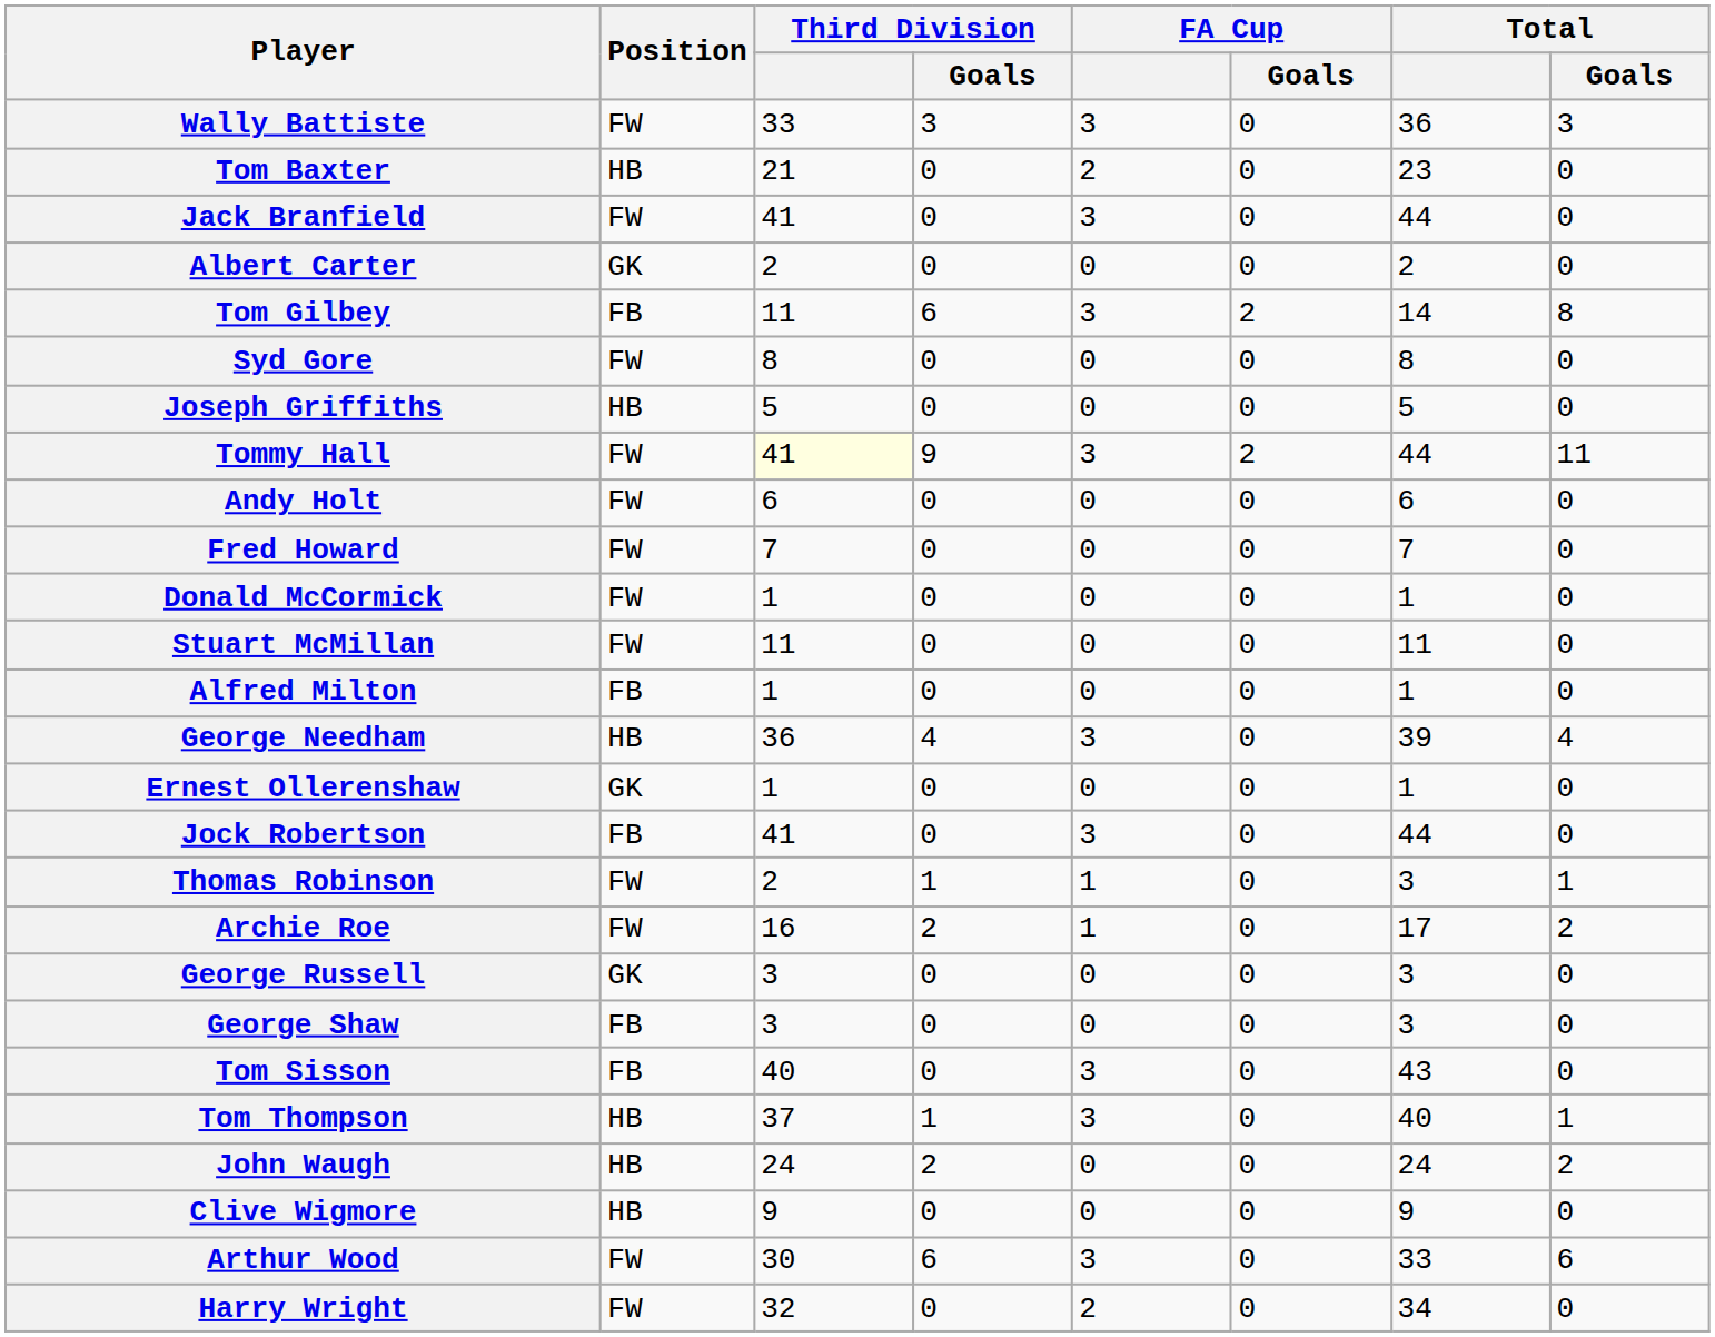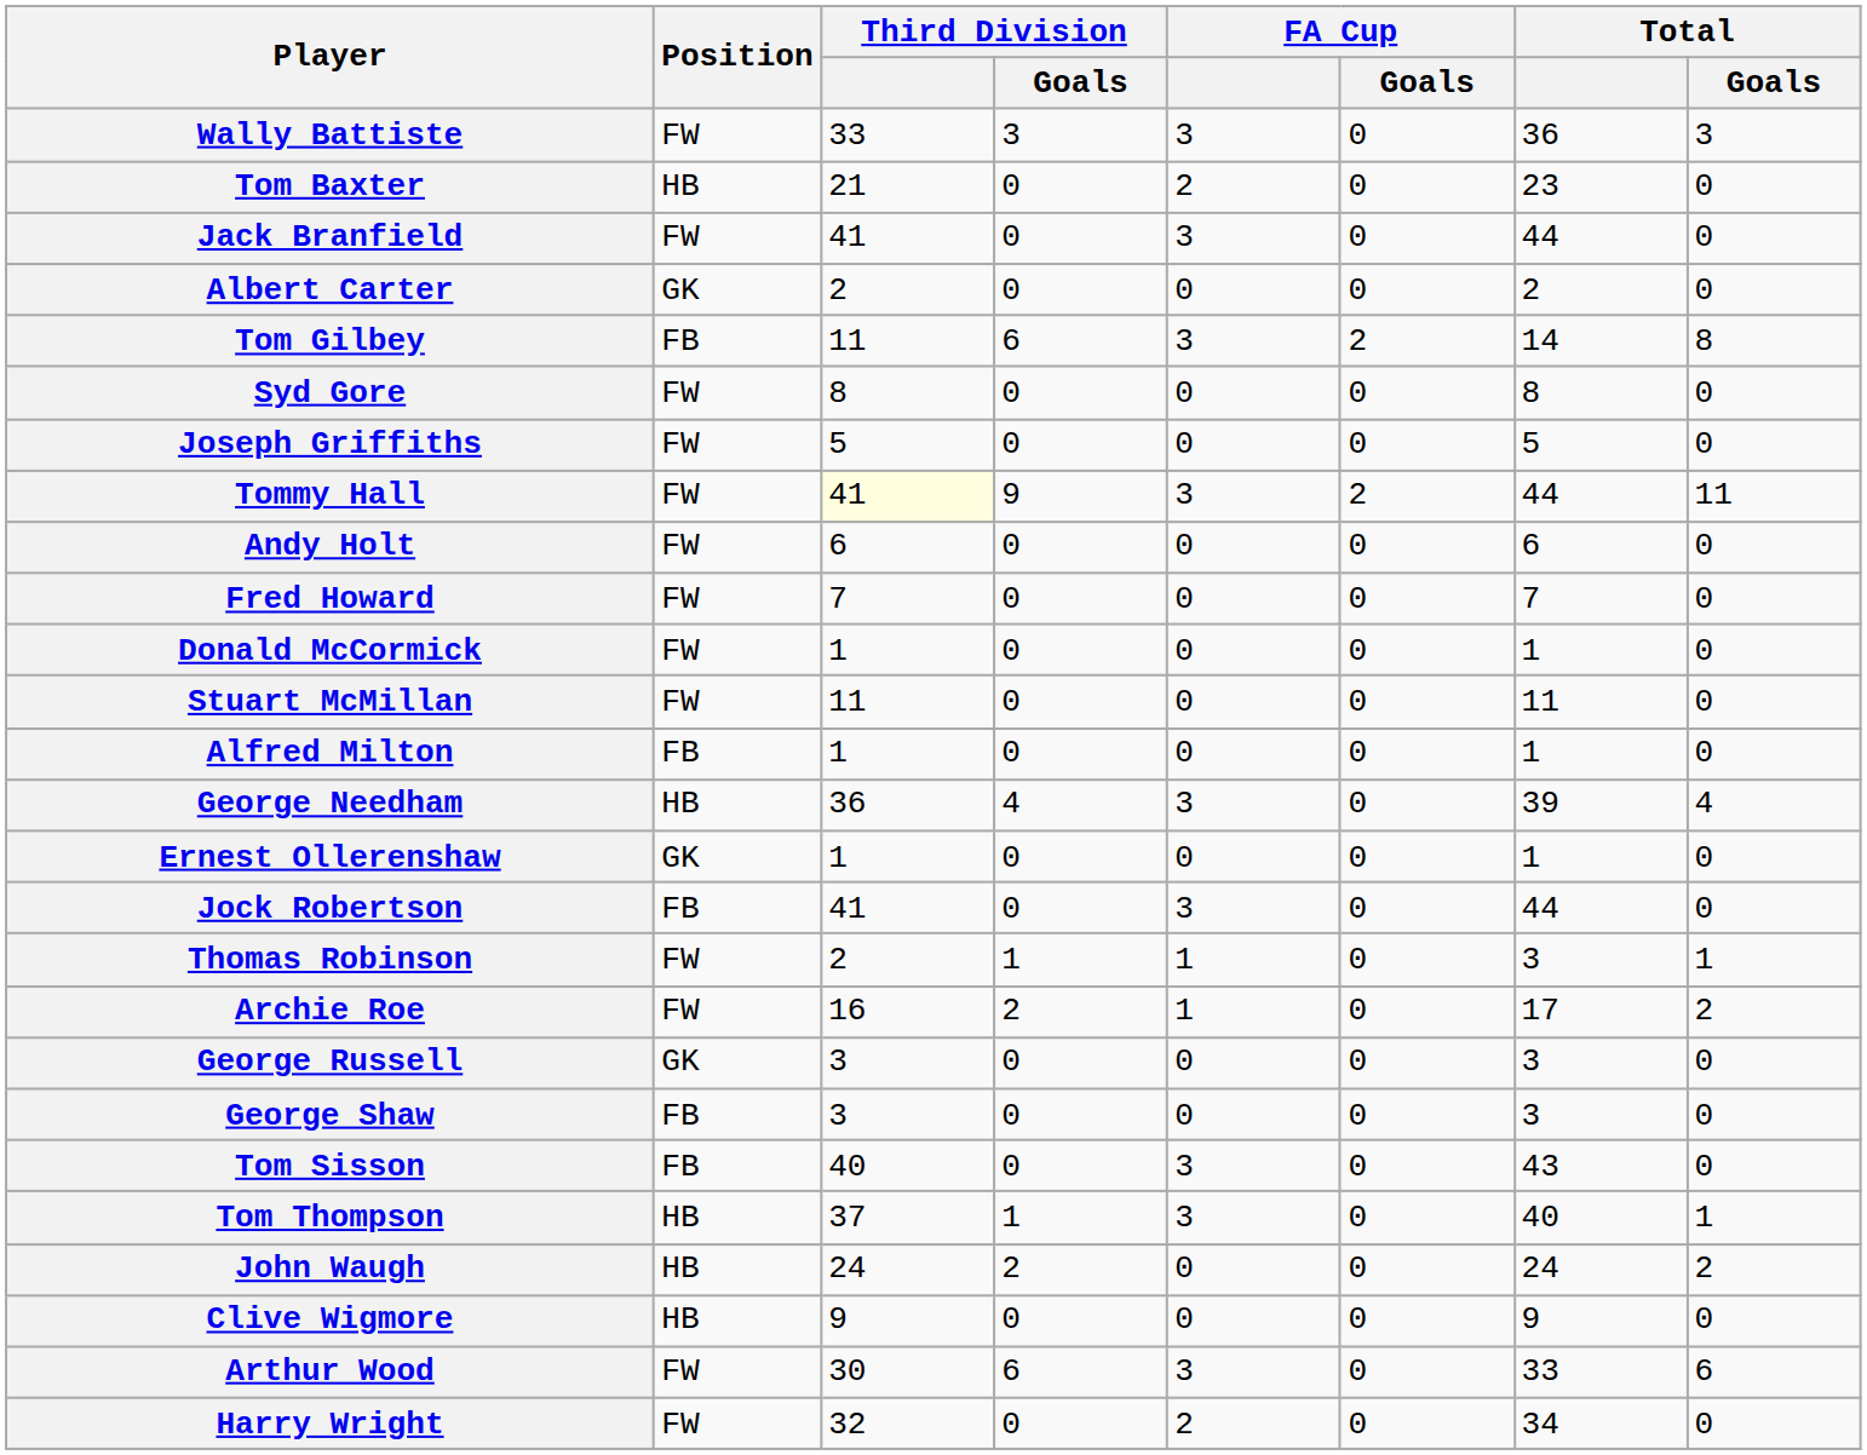Joseph Griffiths | Position: HB -> FW
